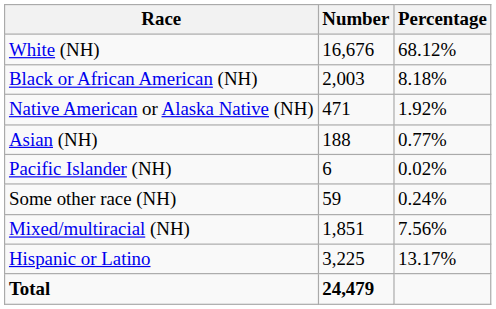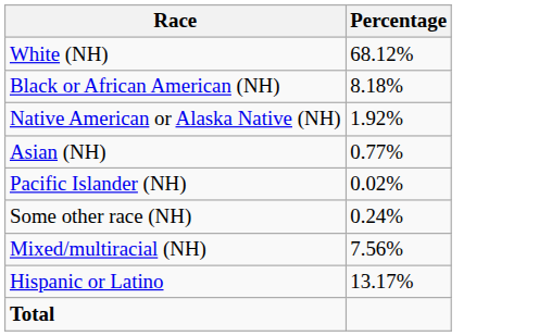- column: Number | 16,676 | 2,003 | 471 | 188 | 6 | 59 | 1,851 | 3,225 | 24,479
